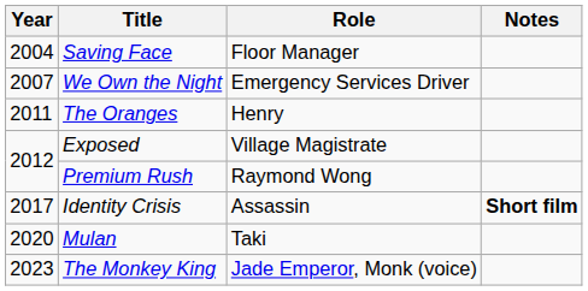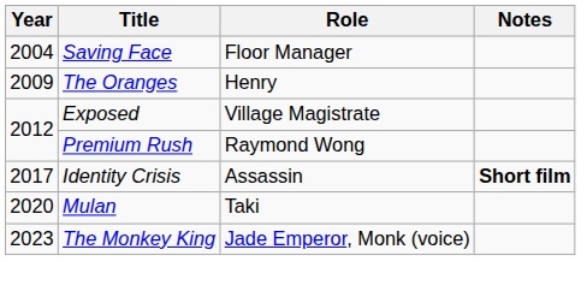- row: 2007 | We Own the Night | Emergency Services Driver
The Oranges | Year: 2011 -> 2009
